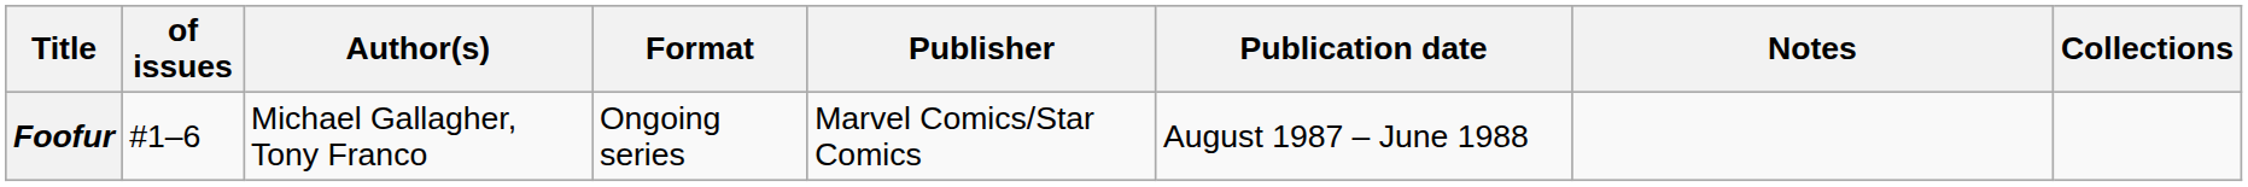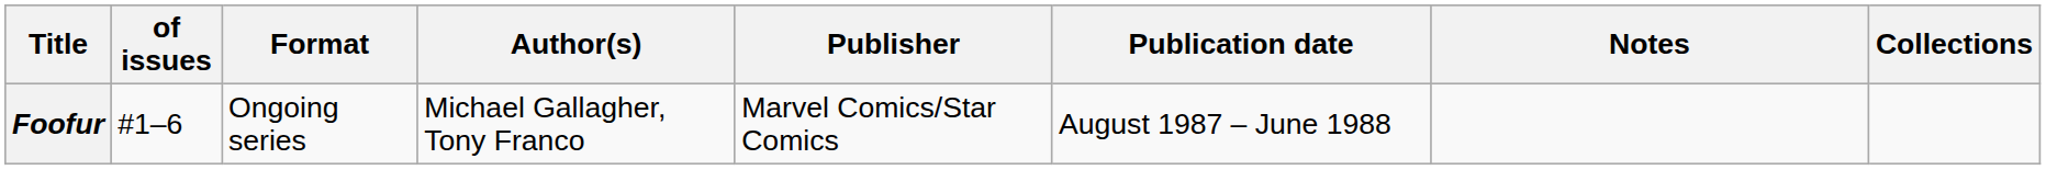columns swapped: Format <-> Author(s)
